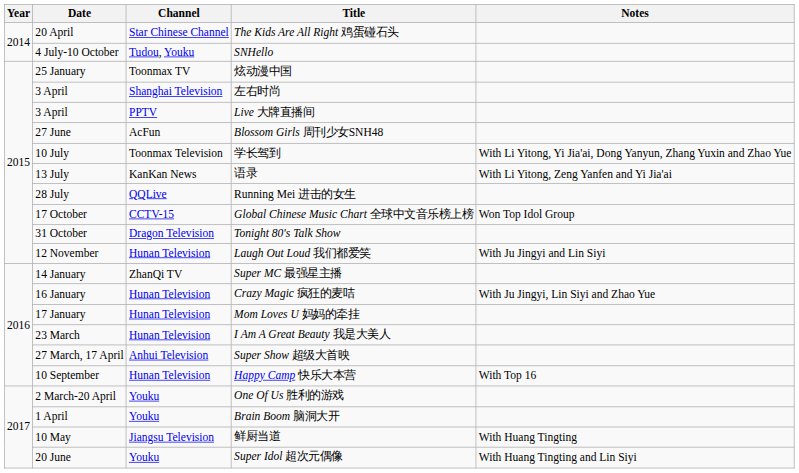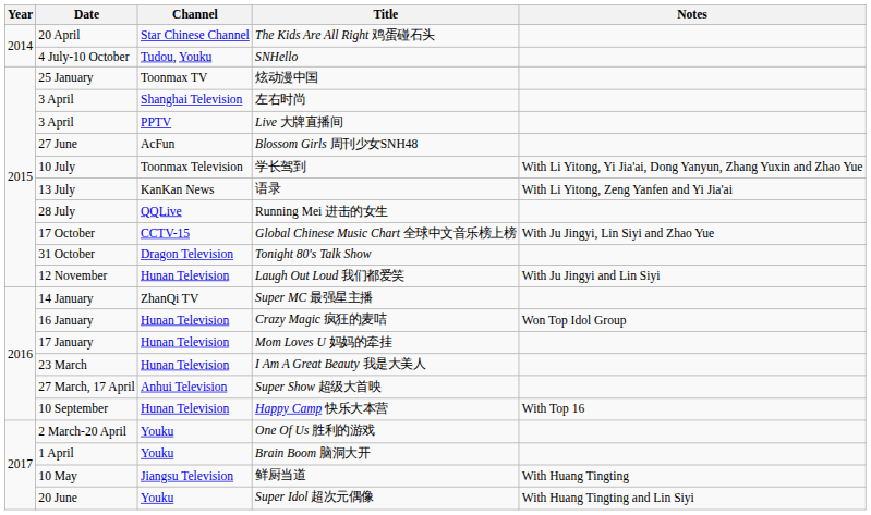Global Chinese Music Chart 全球中文音乐榜上榜 | Notes: Won Top Idol Group -> With Ju Jingyi, Lin Siyi and Zhao Yue
Crazy Magic 疯狂的麦咭 | Notes: With Ju Jingyi, Lin Siyi and Zhao Yue -> Won Top Idol Group
